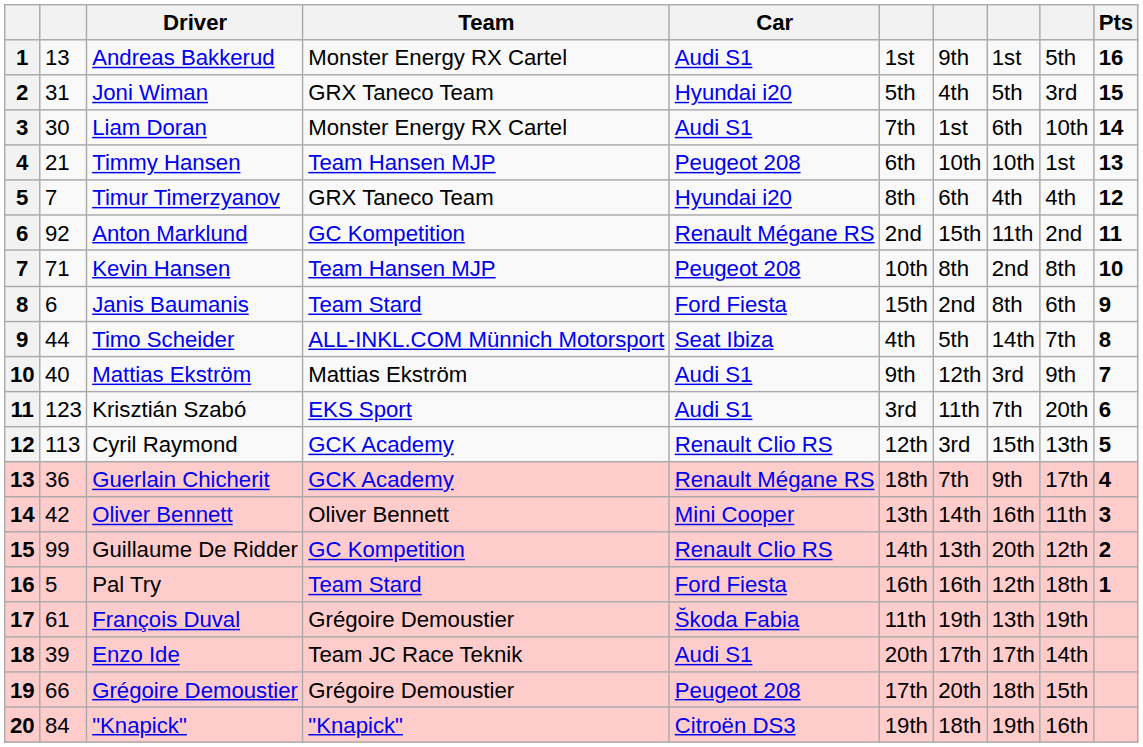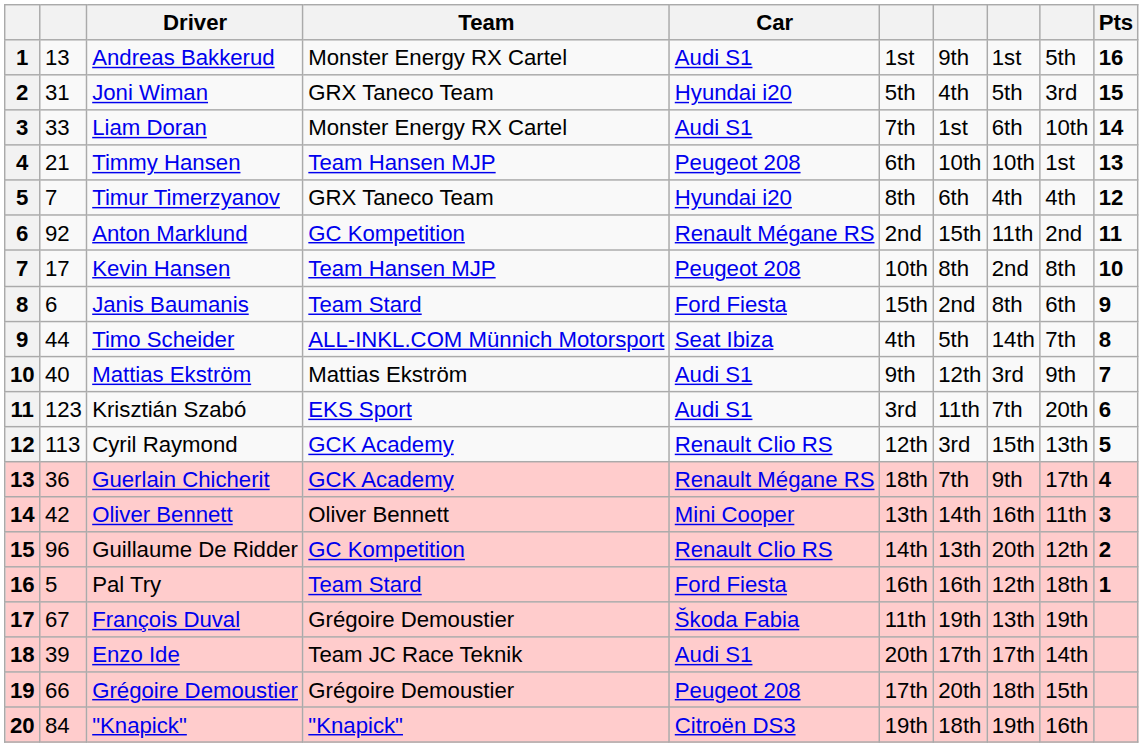Liam Doran | column 2: 30 -> 33
Kevin Hansen | column 2: 71 -> 17
Guillaume De Ridder | column 2: 99 -> 96
François Duval | column 2: 61 -> 67
